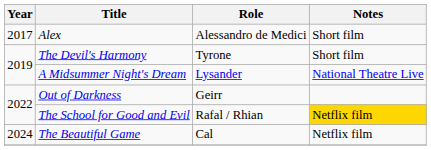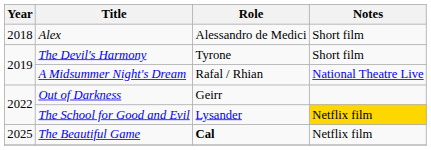Alex | Year: 2017 -> 2018
A Midsummer Night's Dream | Role: Lysander -> Rafal / Rhian
The School for Good and Evil | Role: Rafal / Rhian -> Lysander
The Beautiful Game | Year: 2024 -> 2025
The Beautiful Game | Role: normal -> bold
